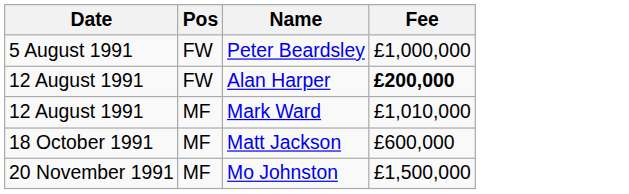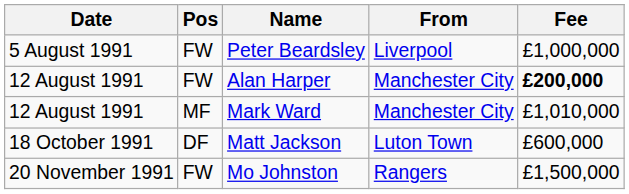+ column: From | Liverpool | Manchester City | Manchester City | Luton Town | Rangers
Matt Jackson | Pos: MF -> DF
Mo Johnston | Pos: MF -> FW
